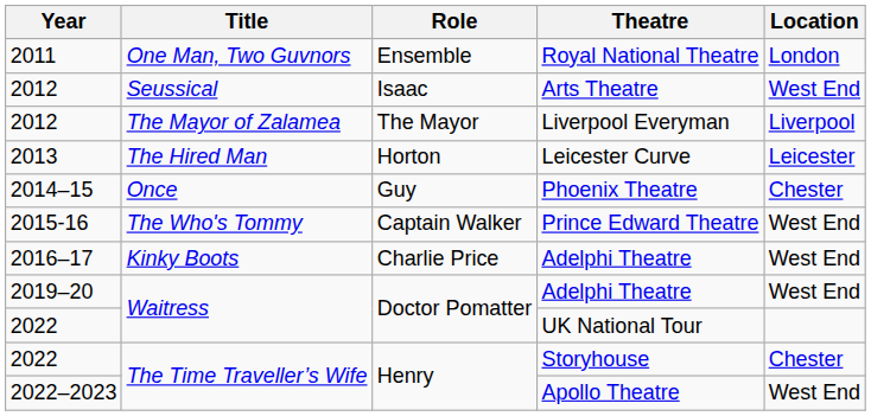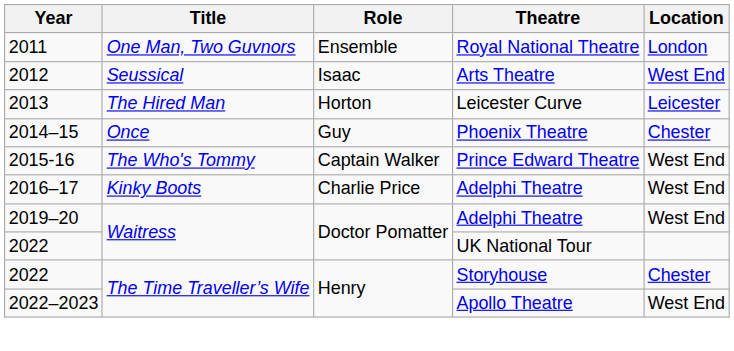- row: 2012 | The Mayor of Zalamea | The Mayor | Liverpool Everyman | Liverpool
